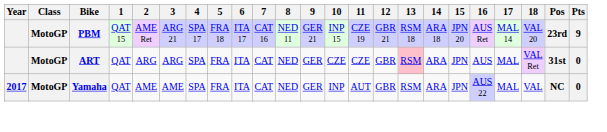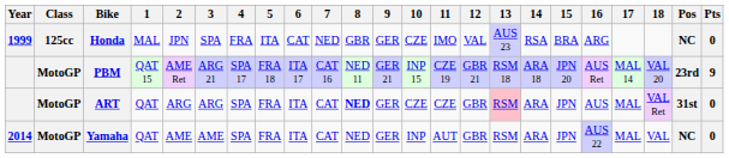+ row: 1999 | 125cc | Honda | MAL | JPN | SPA | FRA | ITA | CAT | NED | GBR | GER | CZE | IMO | VAL | AUS 23 | RSA | BRA | ARG | NC | 0
ART | 8: normal -> bold
Yamaha | Year: 2017 -> 2014
